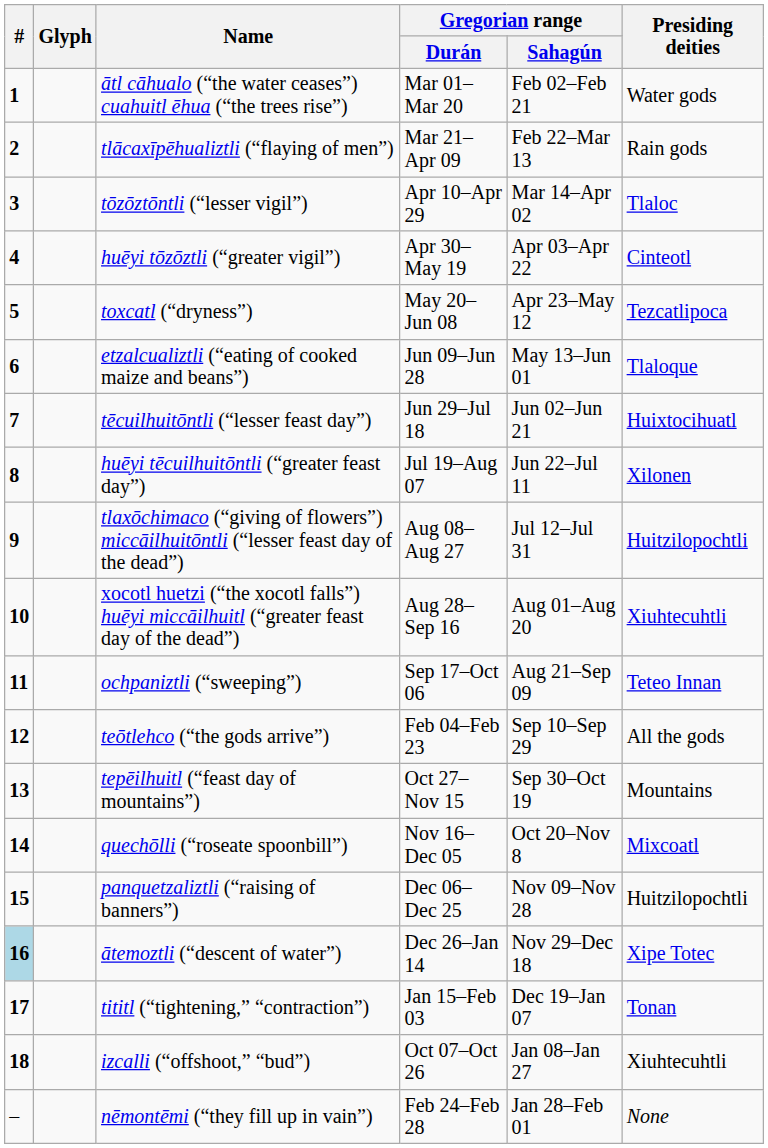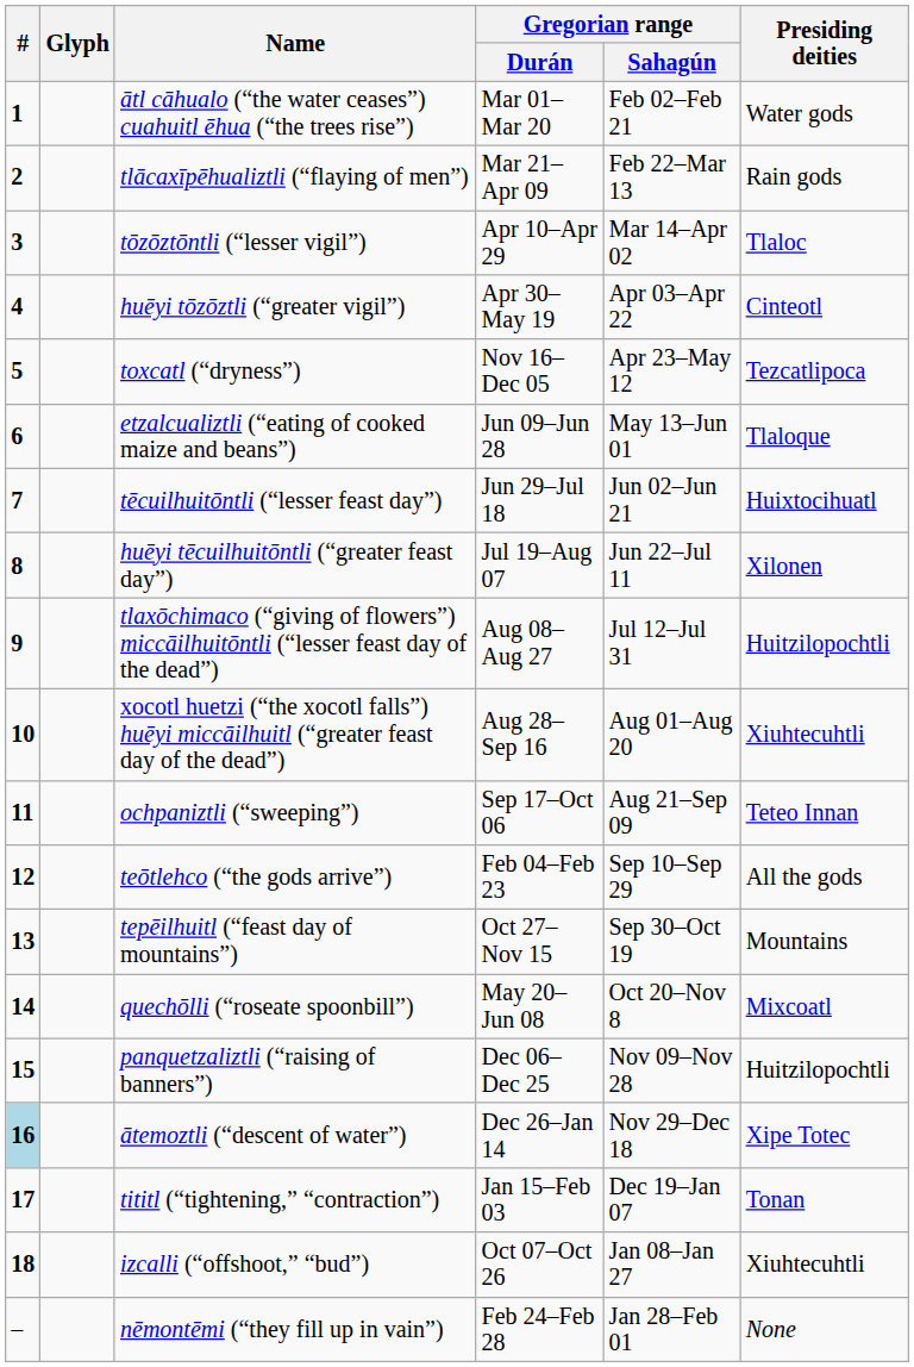toxcatl (“dryness”) | Gregorian range / Durán: May 20–Jun 08 -> Nov 16–Dec 05
quechōlli (“roseate spoonbill”) | Gregorian range / Durán: Nov 16–Dec 05 -> May 20–Jun 08
